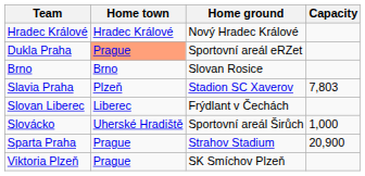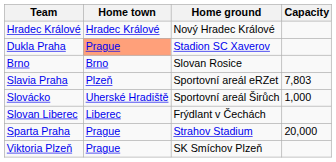Dukla Praha | Home ground: Sportovní areál eRZet -> Stadion SC Xaverov
Slavia Praha | Home ground: Stadion SC Xaverov -> Sportovní areál eRZet
rows swapped: Slovan Liberec <-> Slovácko
Sparta Praha | Capacity: 20,900 -> 20,000
